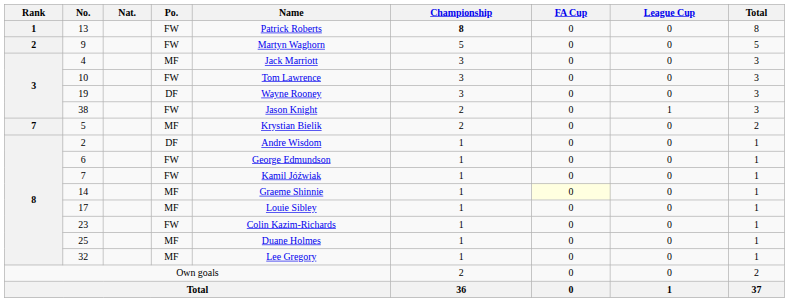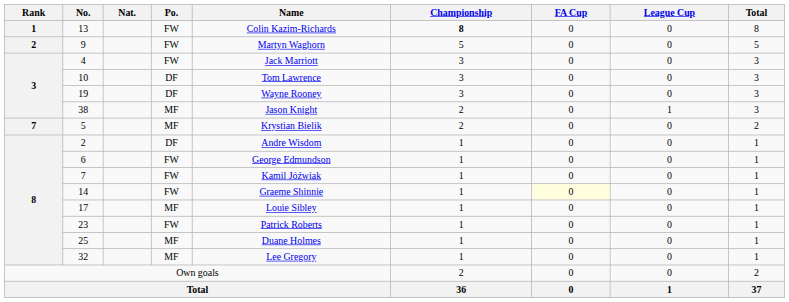13 | Name: Patrick Roberts -> Colin Kazim-Richards
4 | Po.: MF -> FW
10 | Po.: FW -> DF
38 | Po.: FW -> MF
14 | Po.: MF -> FW
23 | Name: Colin Kazim-Richards -> Patrick Roberts
